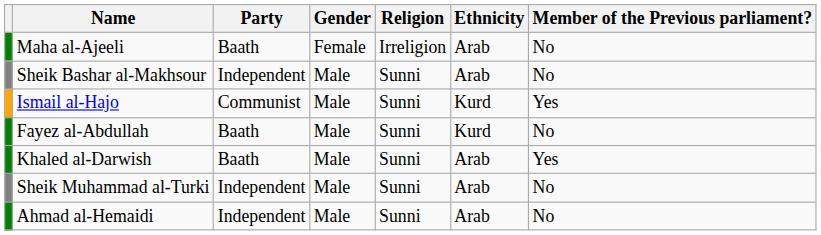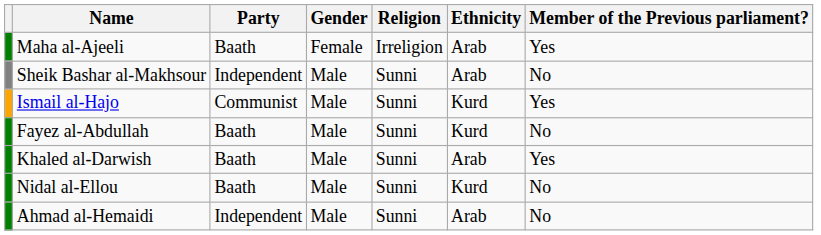Maha al-Ajeeli | Member of the Previous parliament?: No -> Yes
+ row: Nidal al-Ellou | Baath | Male | Sunni | Kurd | No
- row: Sheik Muhammad al-Turki | Independent | Male | Sunni | Arab | No
